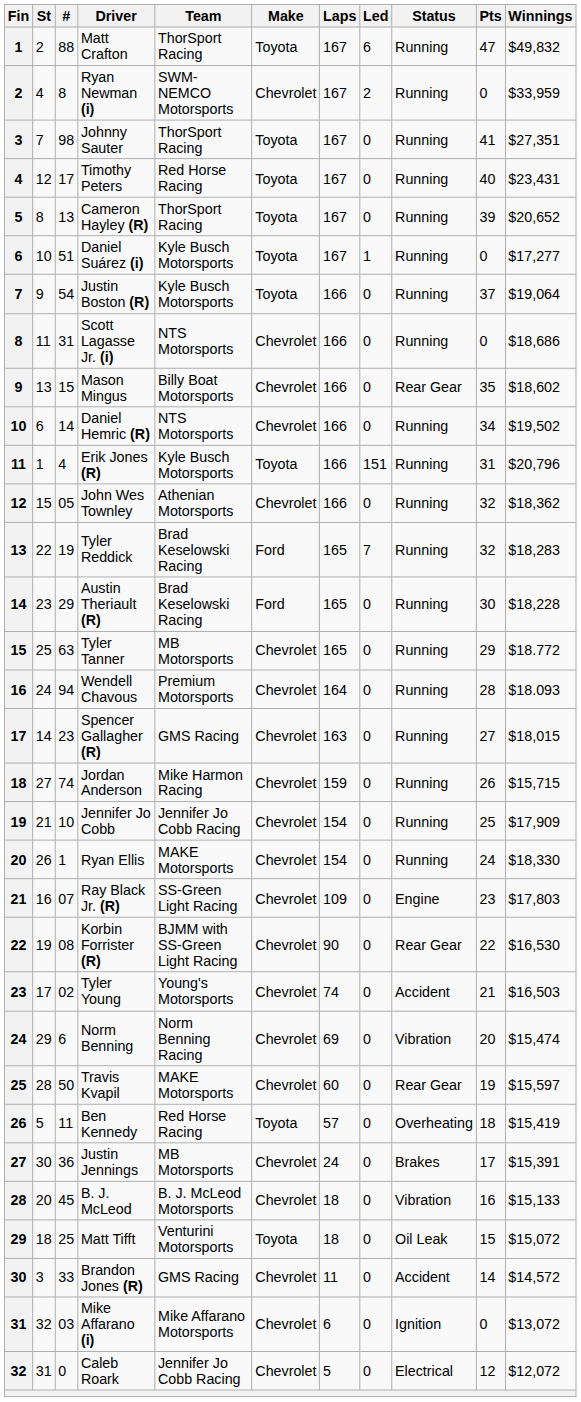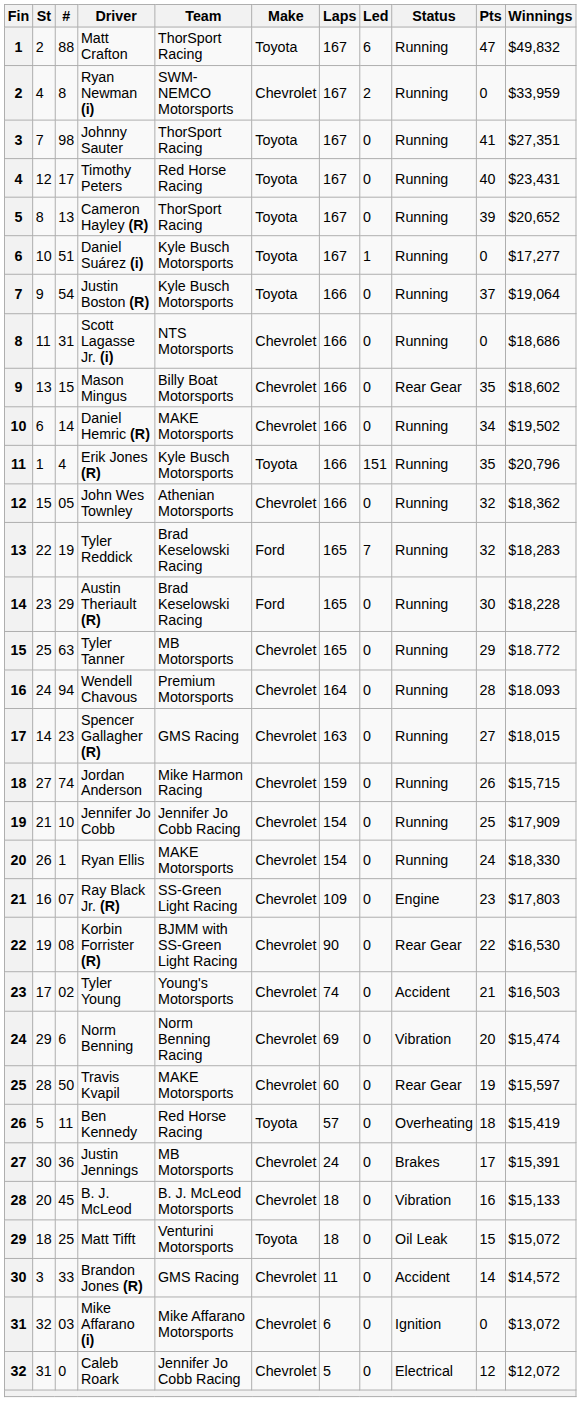Daniel Hemric (R) | Team: NTS Motorsports -> MAKE Motorsports
Erik Jones (R) | Pts: 31 -> 35
